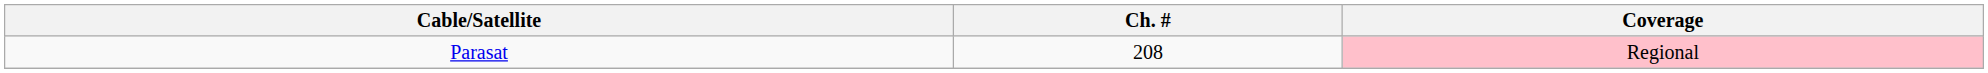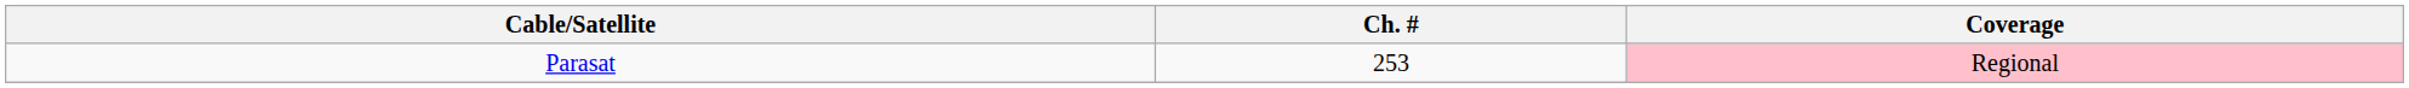Parasat | Ch. #: 208 -> 253
